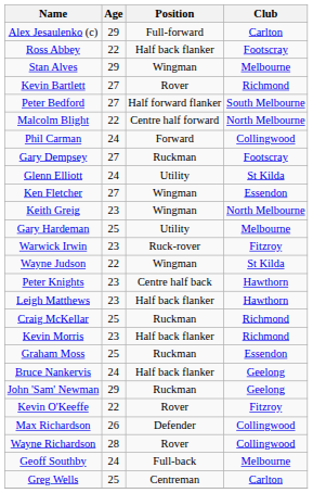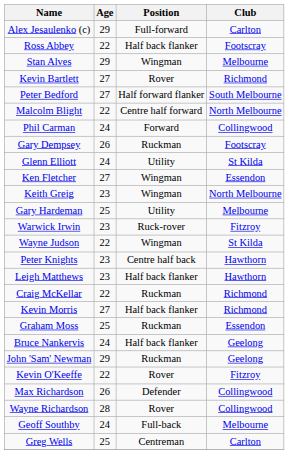Gary Dempsey | Age: 27 -> 26
Craig McKellar | Age: 25 -> 22
Kevin Morris | Age: 23 -> 27
